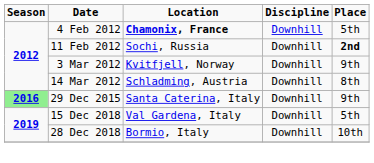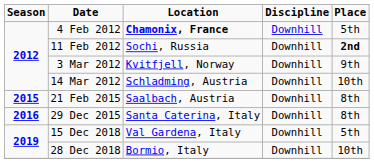14 Mar 2012 | Place: 8th -> 10th
+ row: 2015 | 21 Feb 2015 | Saalbach, Austria | Downhill | 8th
29 Dec 2015 | Season: lightgreen background -> no background
29 Dec 2015 | Place: 9th -> 8th
